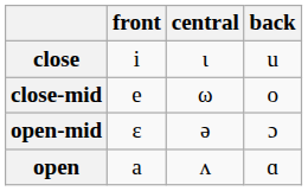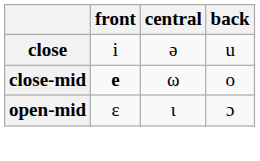close | central: ɩ -> ə
close-mid | front: normal -> bold
open-mid | central: ə -> ɩ
- row: open | a | ʌ | ɑ
